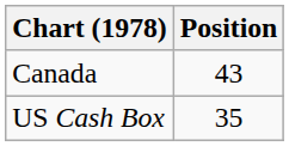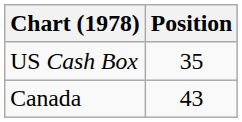rows swapped: Canada <-> US Cash Box
